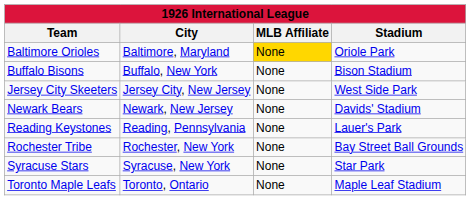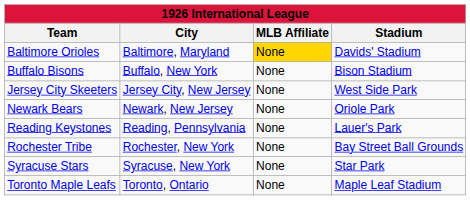Baltimore Orioles | Stadium: Oriole Park -> Davids' Stadium
Newark Bears | Stadium: Davids' Stadium -> Oriole Park
